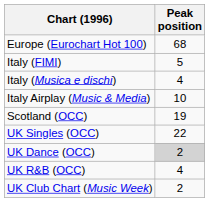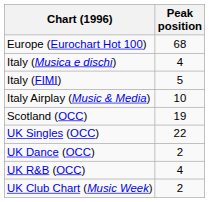rows swapped: Italy (FIMI) <-> Italy (Musica e dischi)
UK Dance (OCC) | Peak position: lightgrey background -> no background
